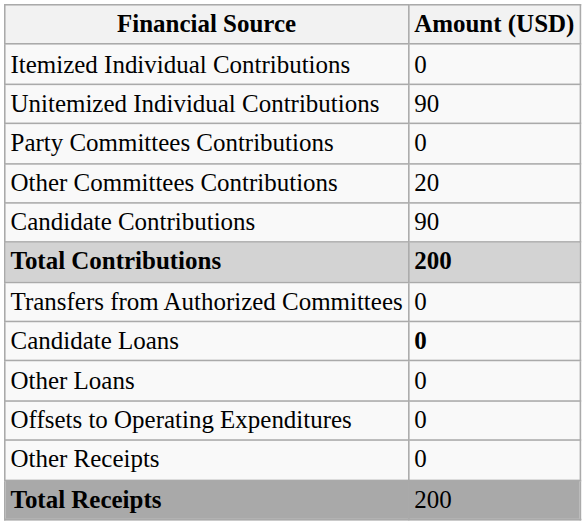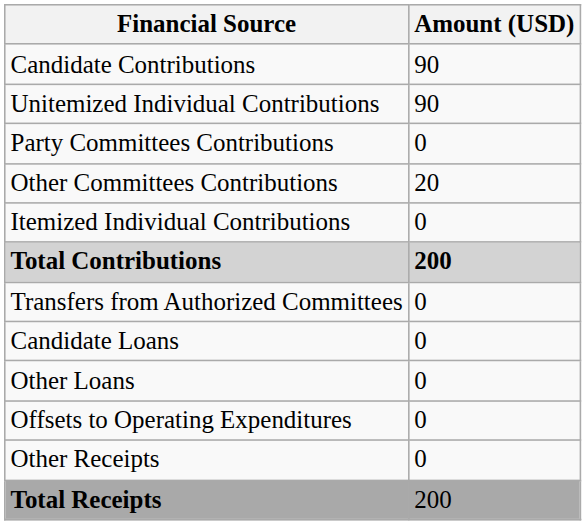rows swapped: Itemized Individual Contributions <-> Candidate Contributions
Candidate Loans | Amount (USD): bold -> normal
